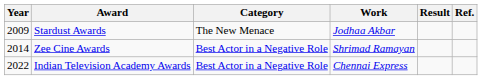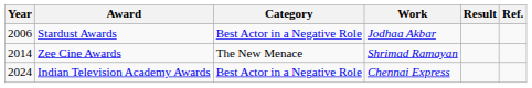Stardust Awards | Year: 2009 -> 2006
Stardust Awards | Category: The New Menace -> Best Actor in a Negative Role
Zee Cine Awards | Category: Best Actor in a Negative Role -> The New Menace
Indian Television Academy Awards | Year: 2022 -> 2024
